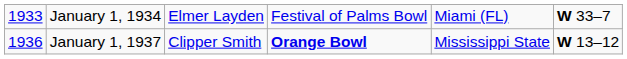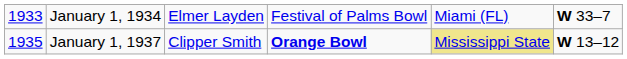January 1, 1937 | column 1: 1936 -> 1935
January 1, 1937 | column 5: no background -> khaki background
